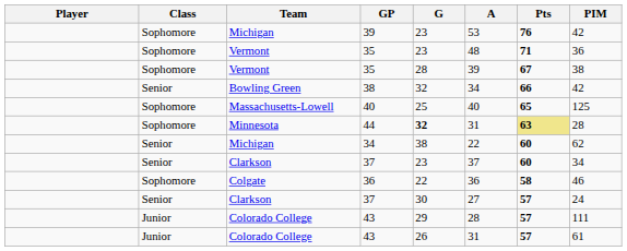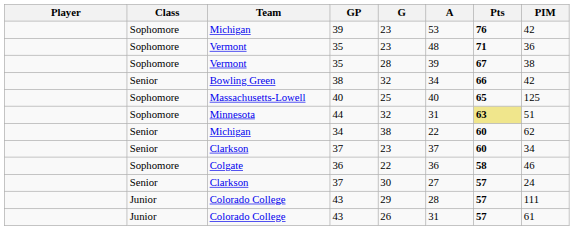44 | G: bold -> normal
44 | PIM: 28 -> 51
